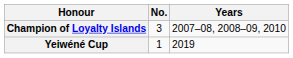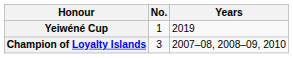rows swapped: Champion of Loyalty Islands <-> Yeiwéné Cup
